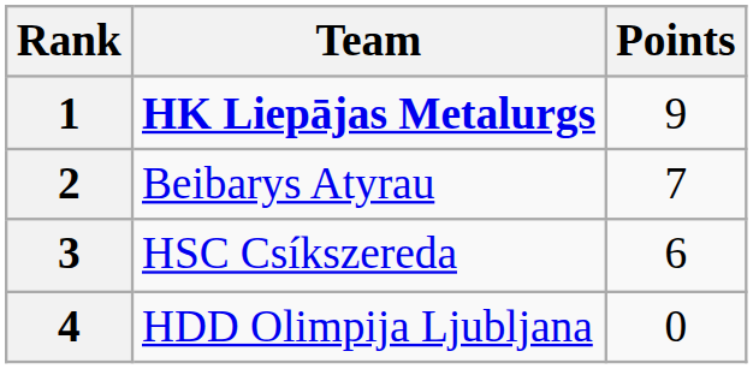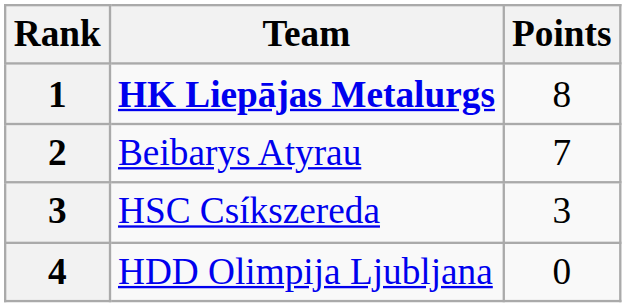HK Liepājas Metalurgs | Points: 9 -> 8
HSC Csíkszereda | Points: 6 -> 3
